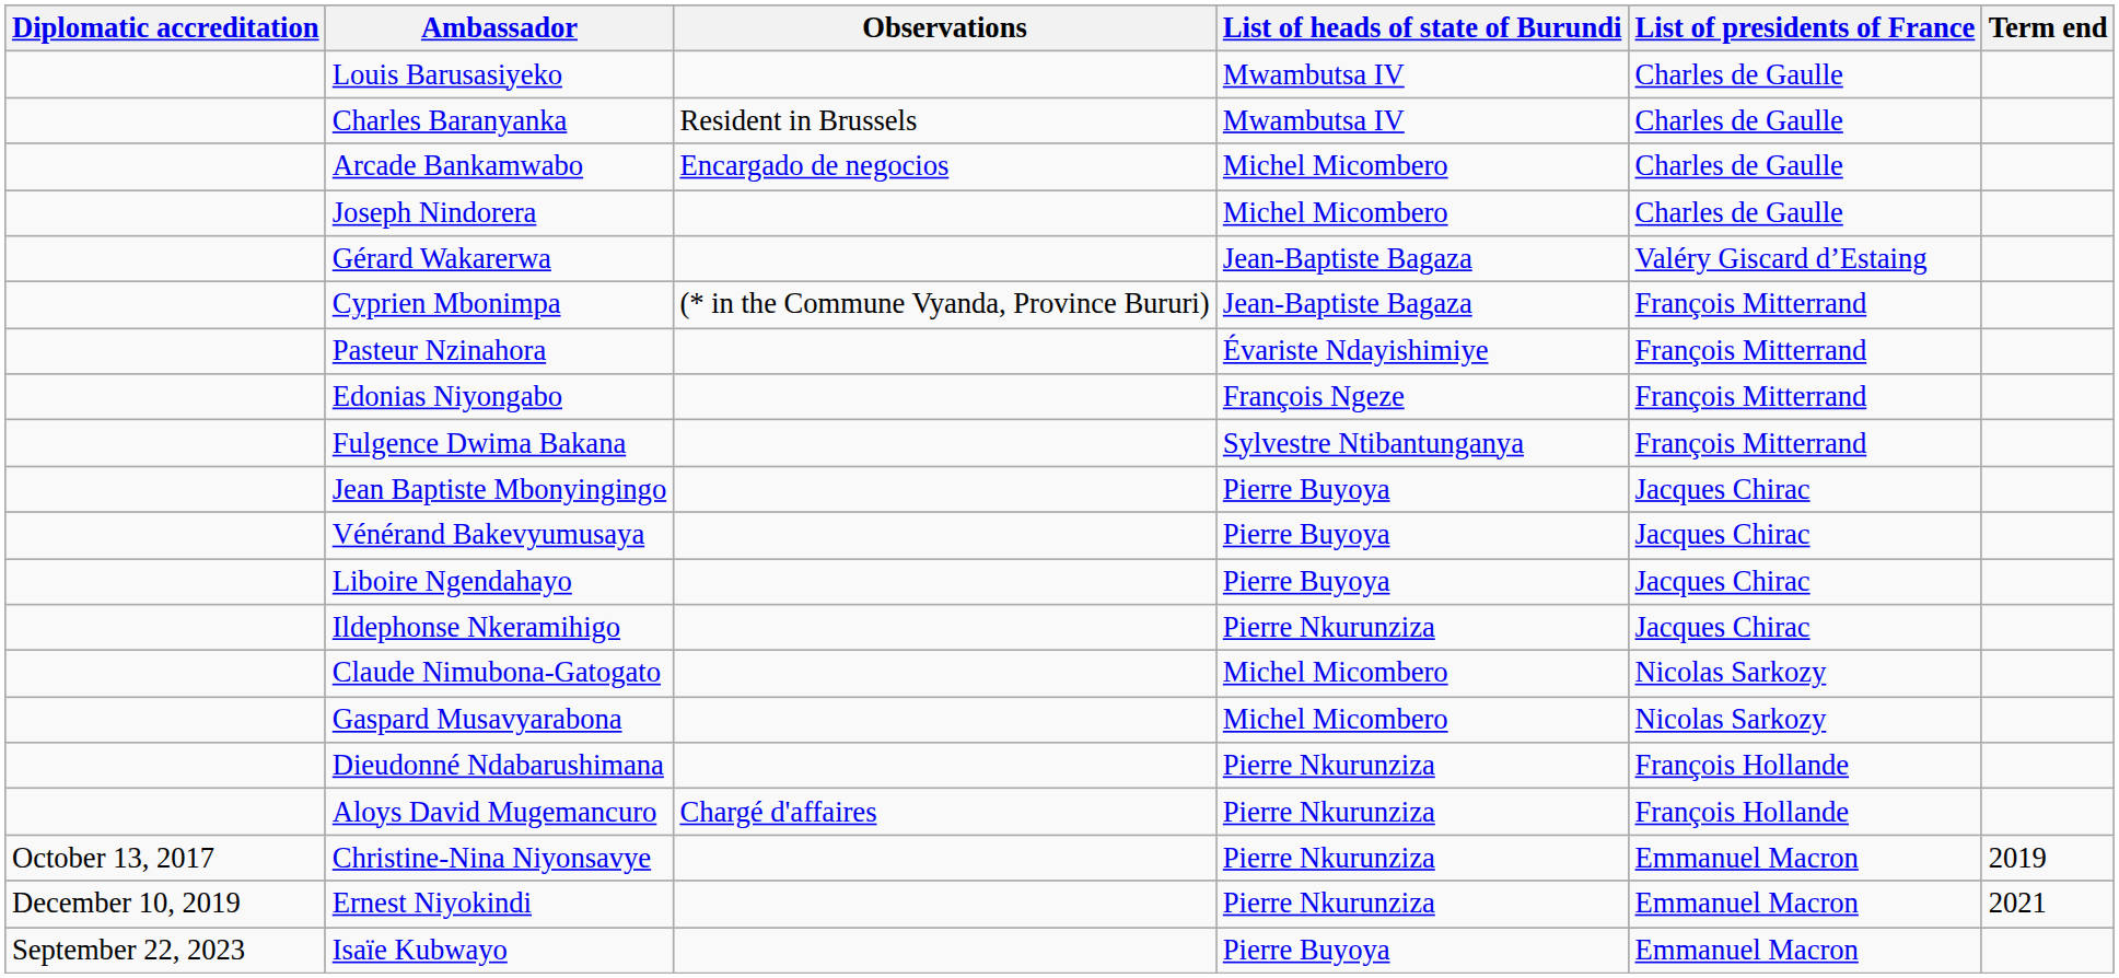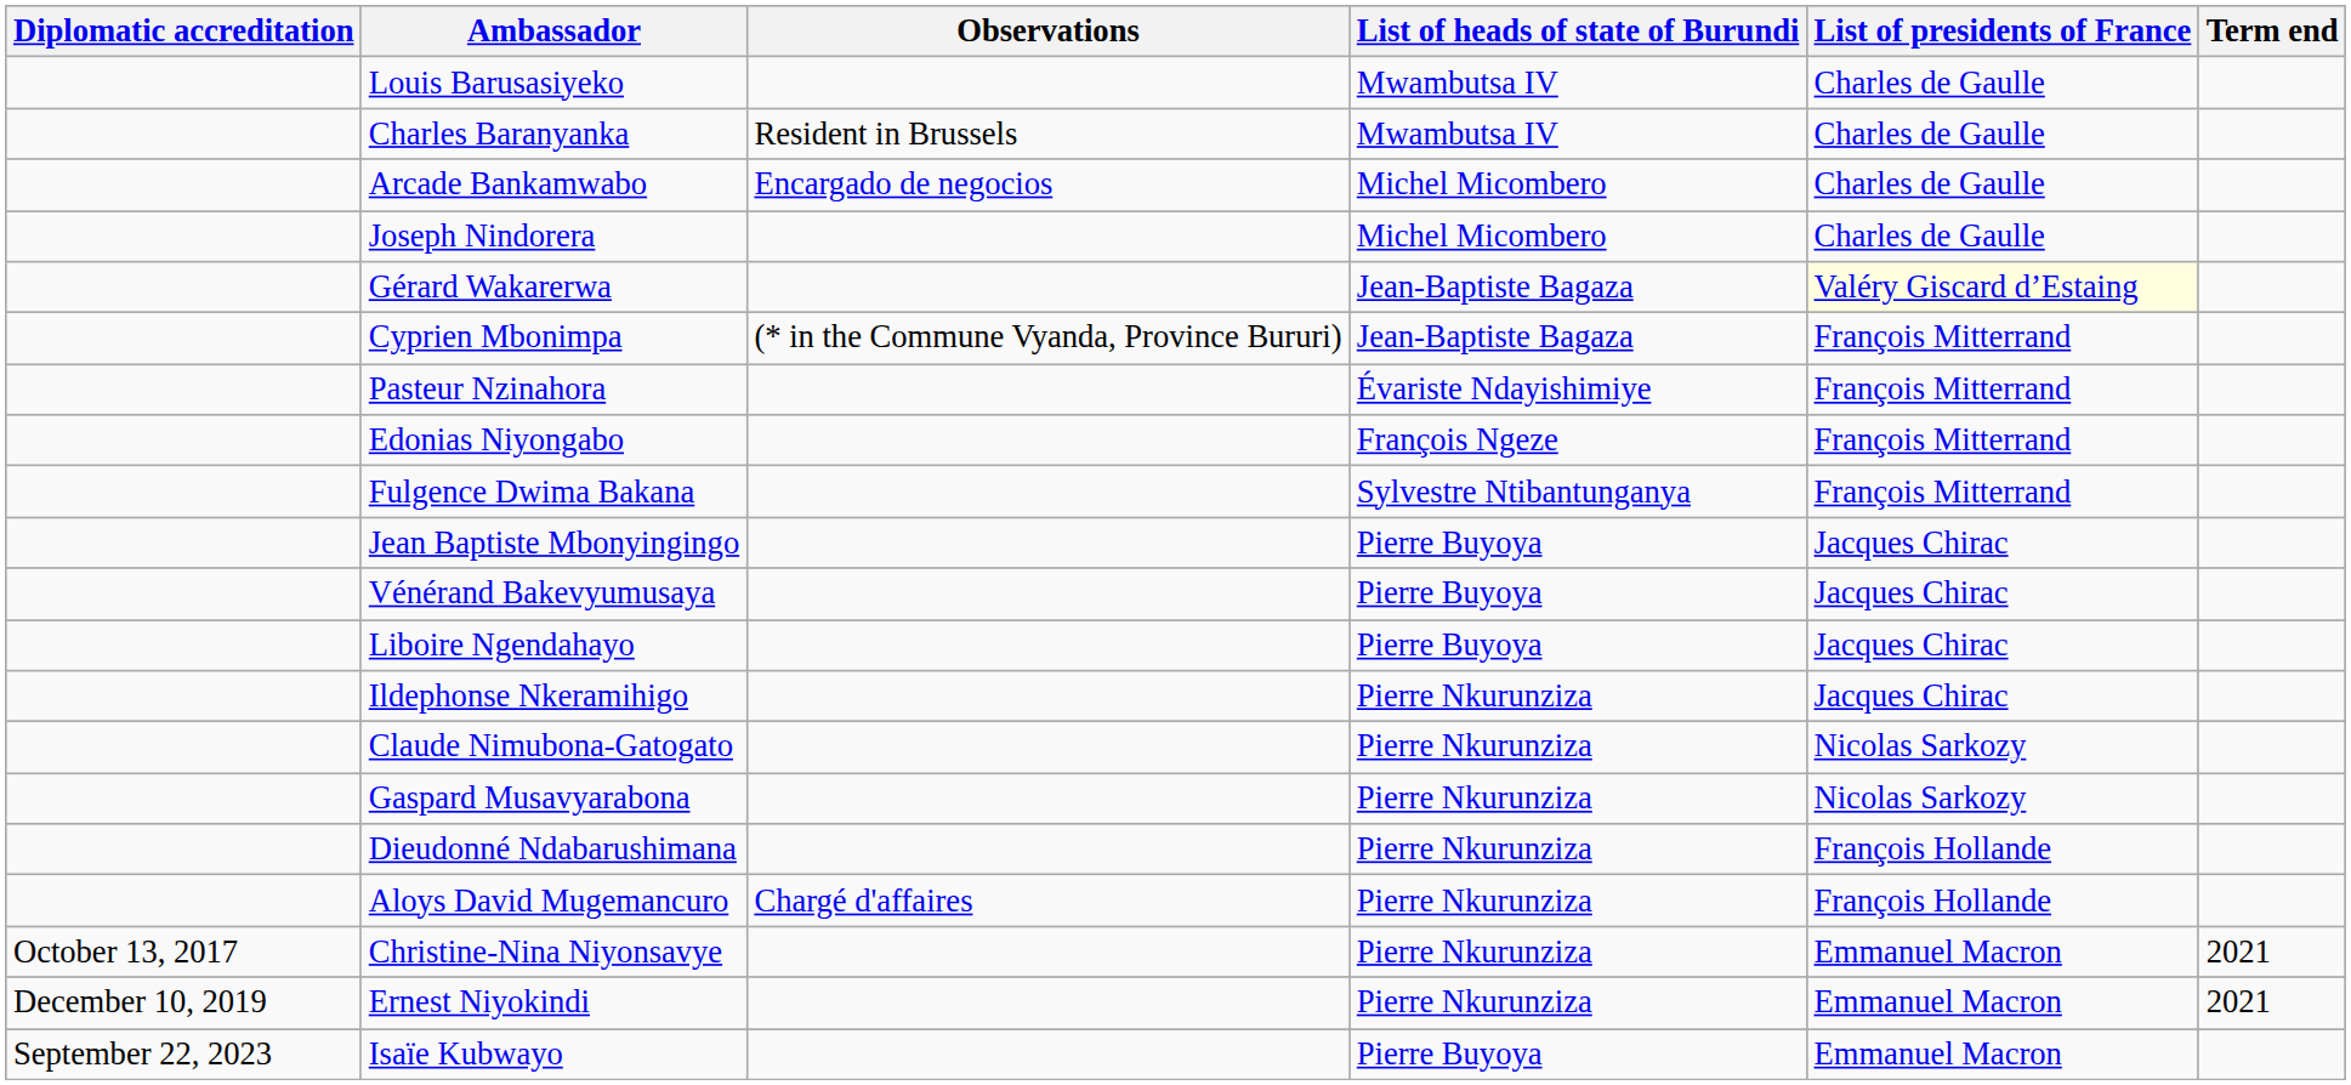Gérard Wakarerwa | List of presidents of France: no background -> lightyellow background
Claude Nimubona-Gatogato | List of heads of state of Burundi: Michel Micombero -> Pierre Nkurunziza
Gaspard Musavyarabona | List of heads of state of Burundi: Michel Micombero -> Pierre Nkurunziza
Christine-Nina Niyonsavye | Term end: 2019 -> 2021
